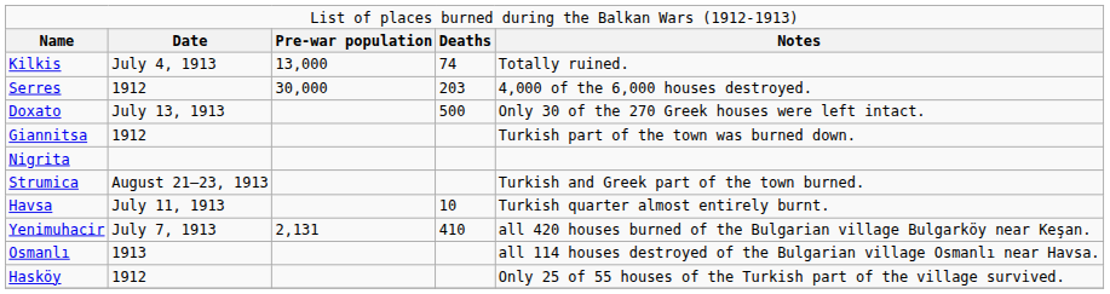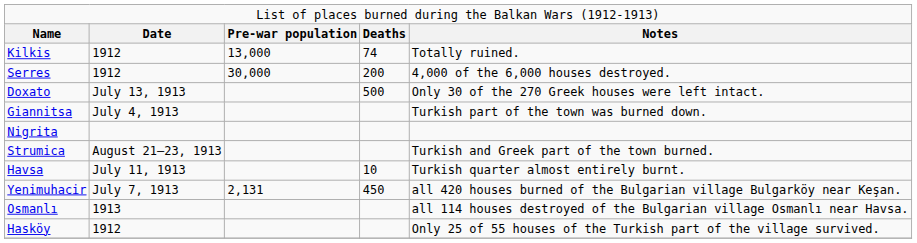Kilkis | column 2: July 4, 1913 -> 1912
Serres | column 4: 203 -> 200
Giannitsa | column 2: 1912 -> July 4, 1913
Yenimuhacir | column 4: 410 -> 450
